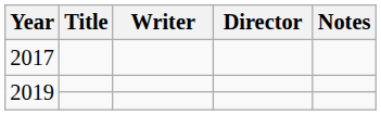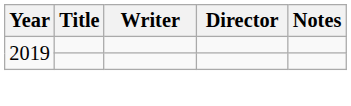- row: 2017
